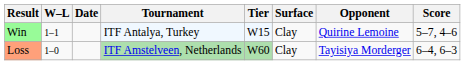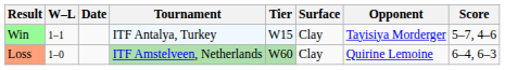Win | Opponent: Quirine Lemoine -> Tayisiya Morderger
Loss | Opponent: Tayisiya Morderger -> Quirine Lemoine
